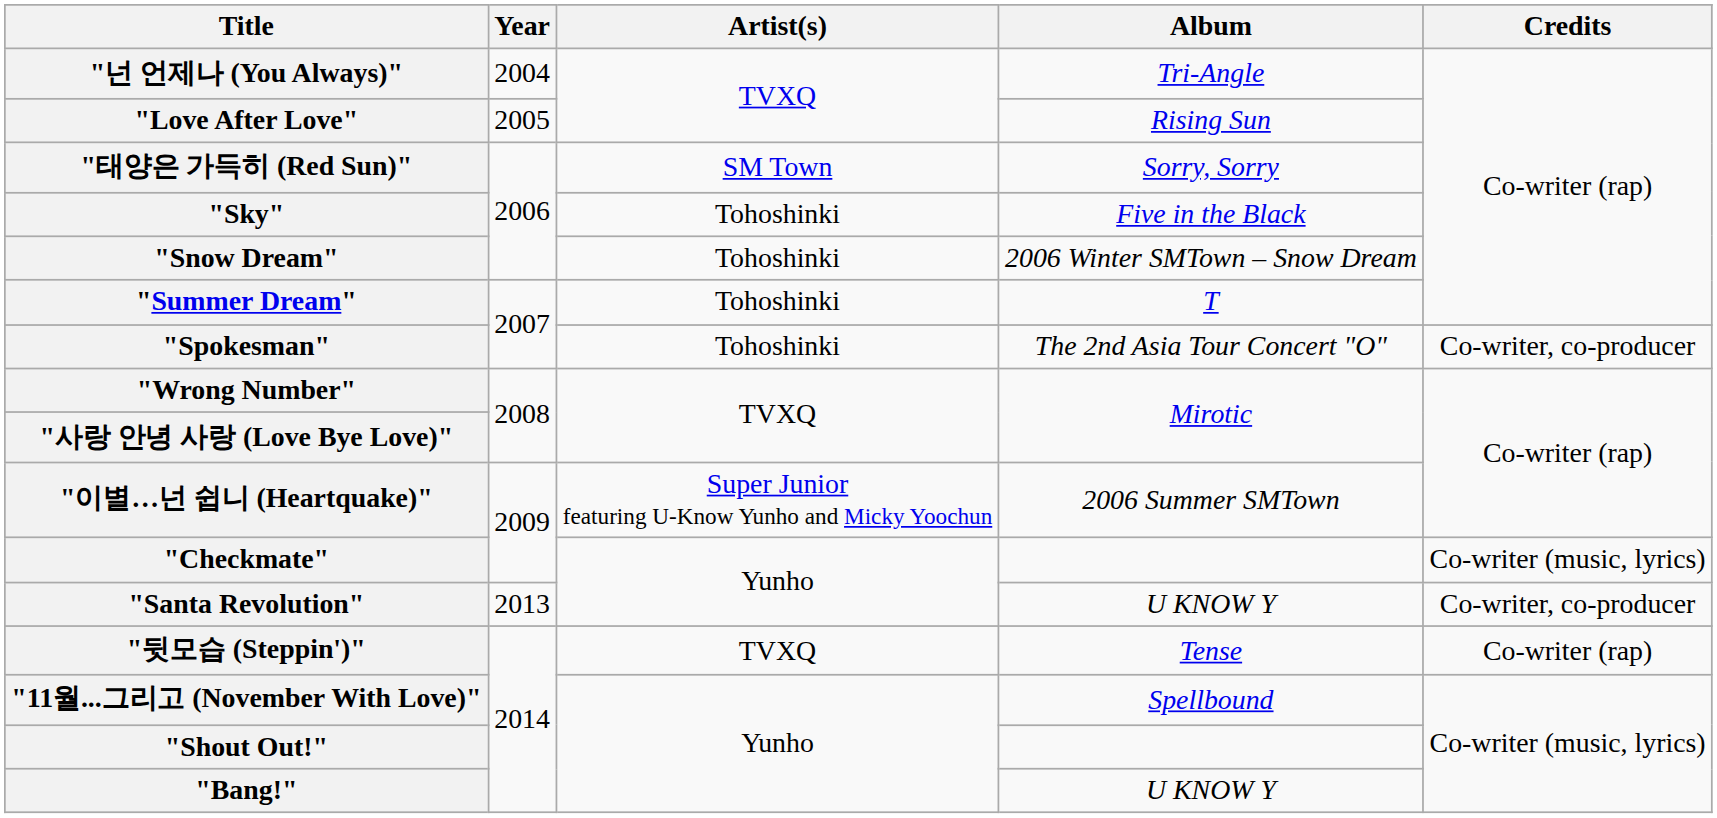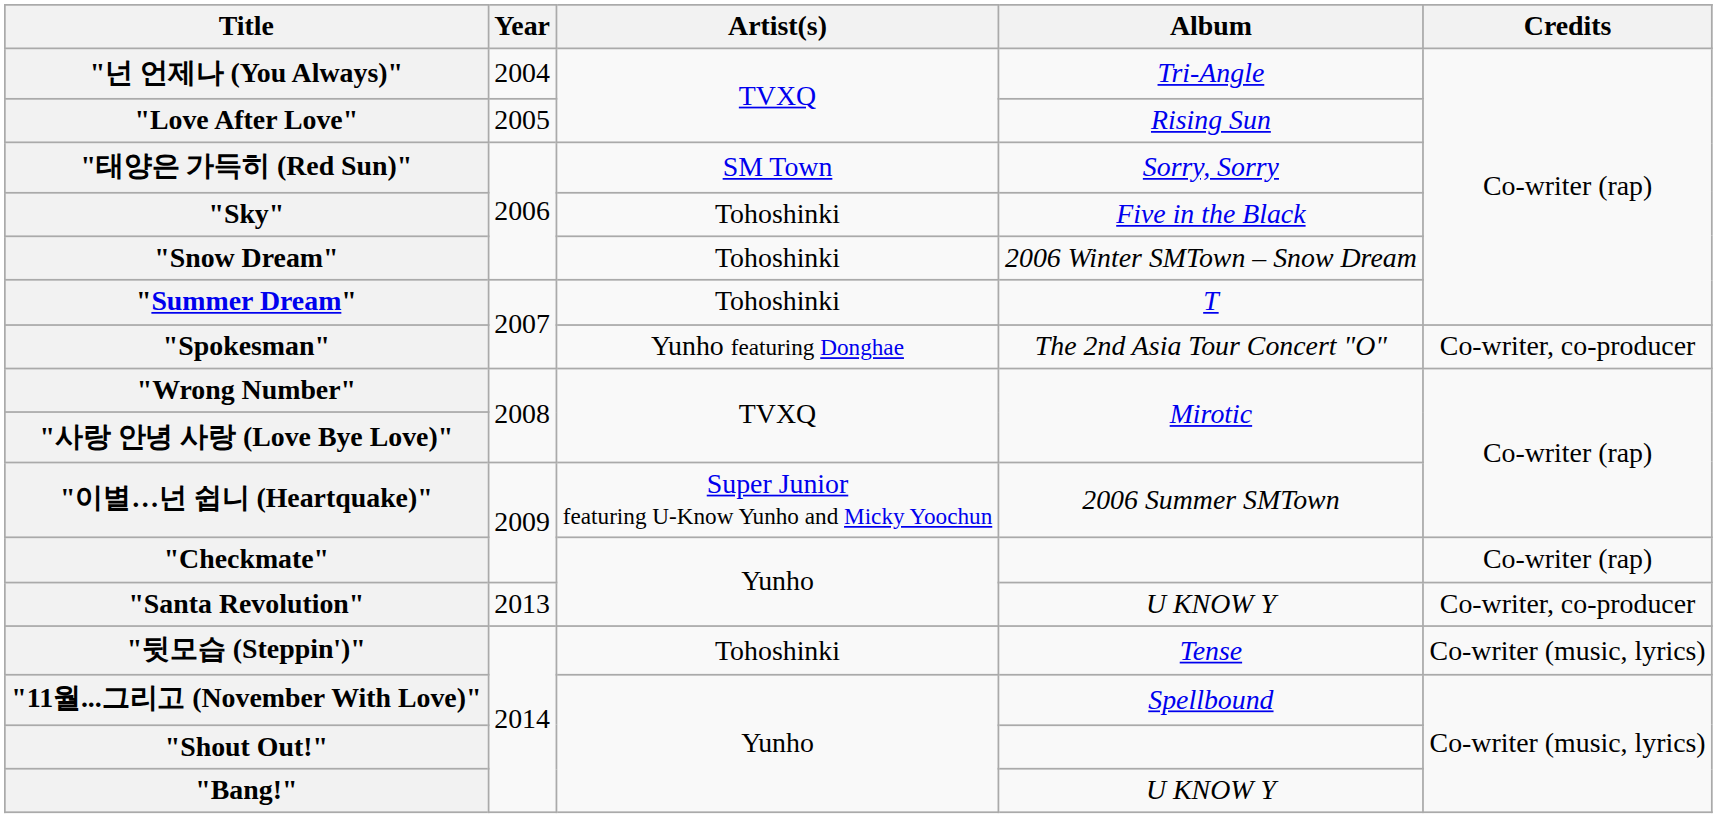"Spokesman" | Artist(s): Tohoshinki -> Yunho featuring Donghae
"Checkmate" | Credits: Co-writer (music, lyrics) -> Co-writer (rap)
"뒷모습 (Steppin')" | Artist(s): TVXQ -> Tohoshinki
"뒷모습 (Steppin')" | Credits: Co-writer (rap) -> Co-writer (music, lyrics)
